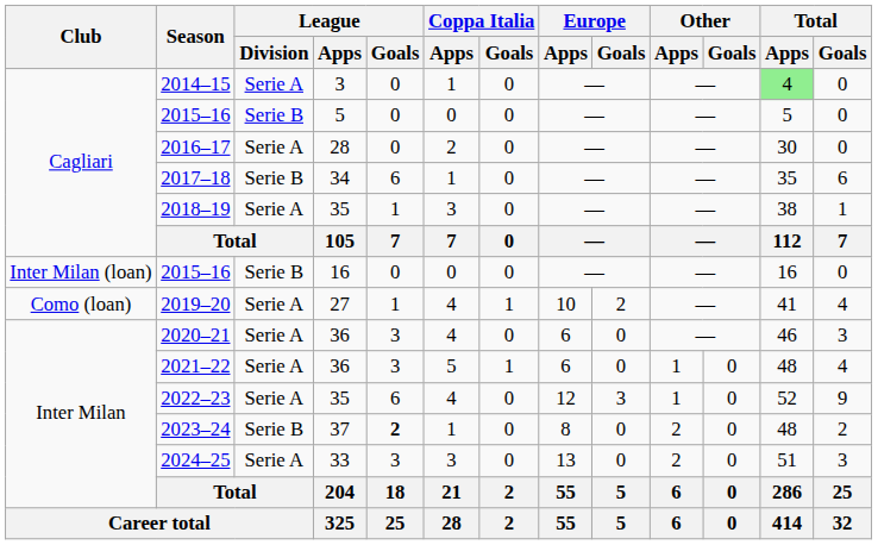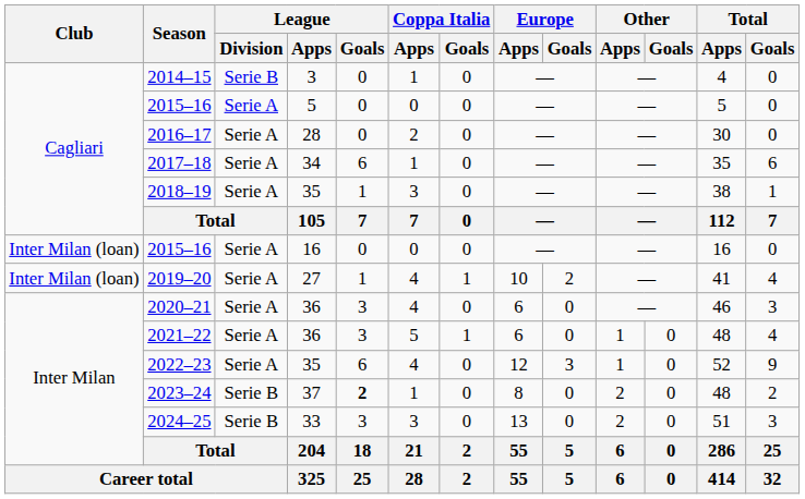2014–15 | League / Division: Serie A -> Serie B
2014–15 | Total / Apps: lightgreen background -> no background
2015–16 / 5 | League / Division: Serie B -> Serie A
2017–18 | League / Division: Serie B -> Serie A
2015–16 / 16 | League / Division: Serie B -> Serie A
2019–20 | Club: Como (loan) -> Inter Milan (loan)
2024–25 | League / Division: Serie A -> Serie B
